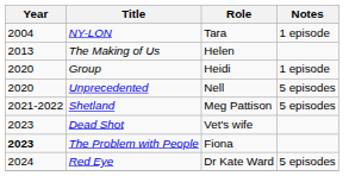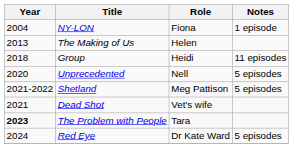NY-LON | Role: Tara -> Fiona
Group | Year: 2020 -> 2018
Group | Notes: 1 episode -> 11 episodes
Dead Shot | Year: 2023 -> 2021
The Problem with People | Role: Fiona -> Tara
